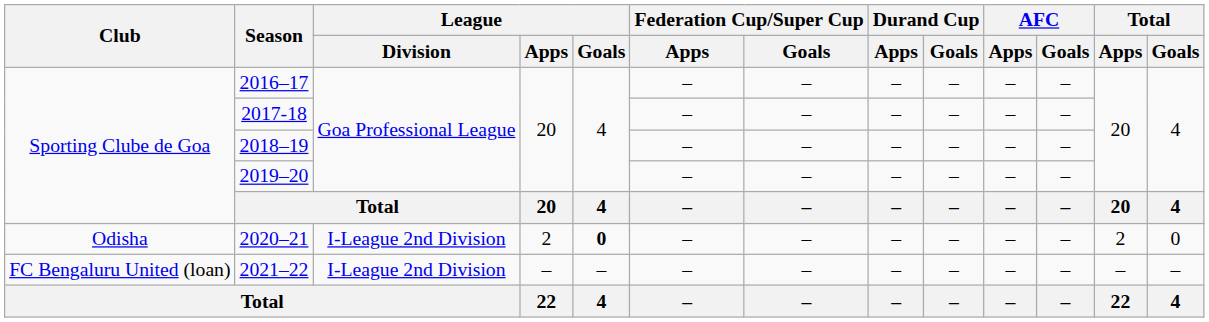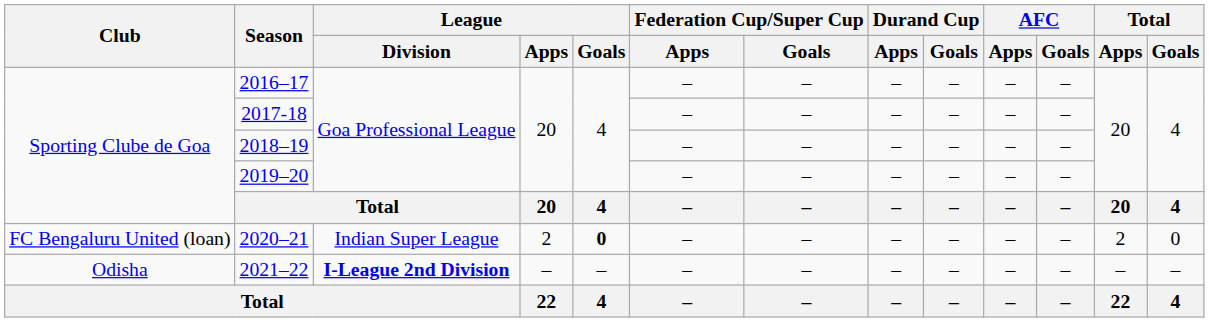2020–21 | Club: Odisha -> FC Bengaluru United (loan)
2020–21 | League / Division: I-League 2nd Division -> Indian Super League
2021–22 | Club: FC Bengaluru United (loan) -> Odisha
2021–22 | League / Division: normal -> bold
